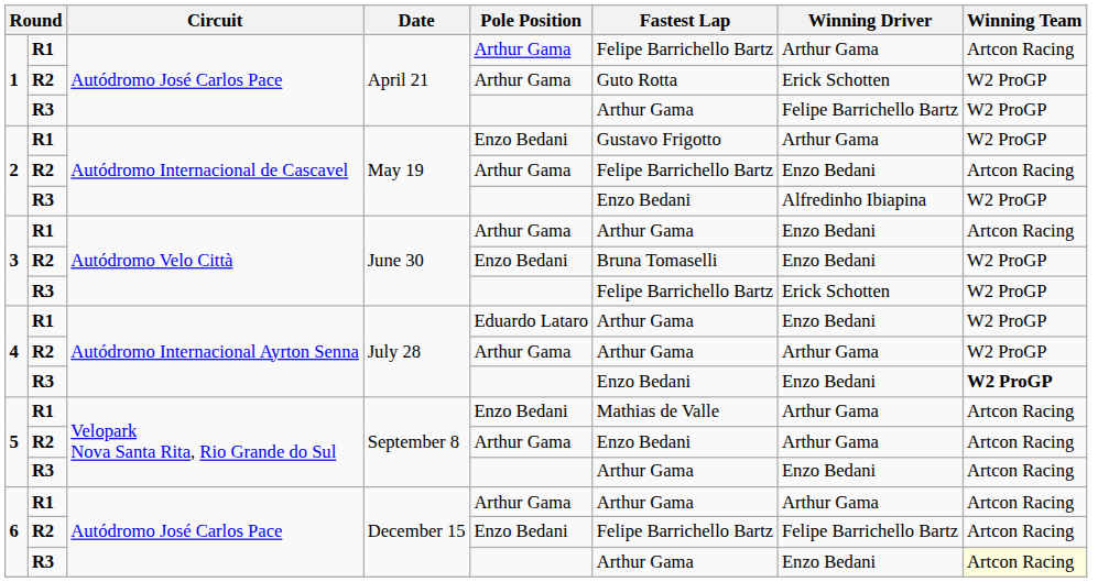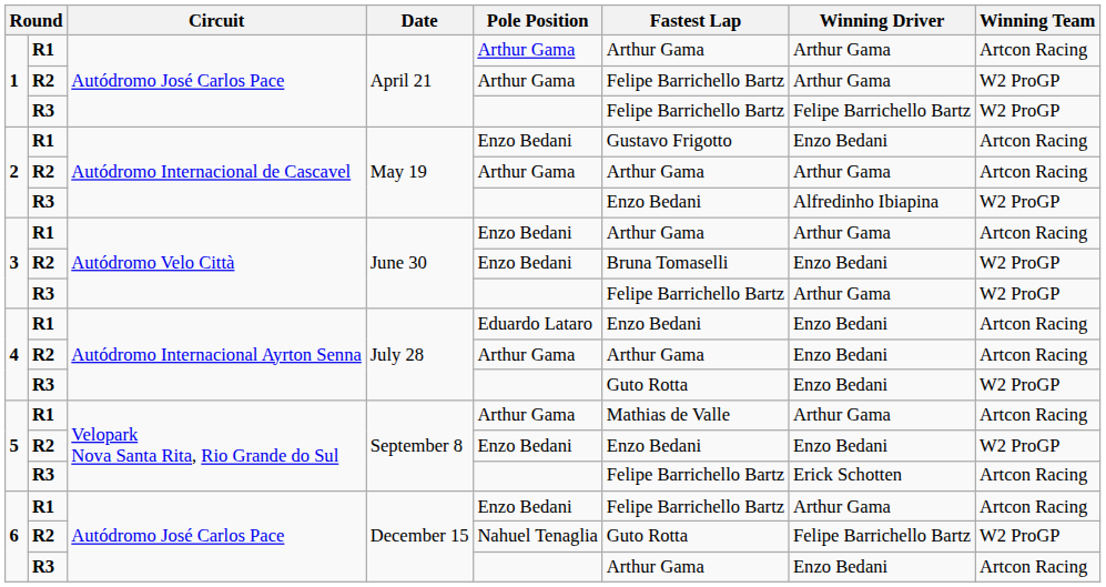1 / R1 | Fastest Lap: Felipe Barrichello Bartz -> Arthur Gama
1 / R2 | Fastest Lap: Guto Rotta -> Felipe Barrichello Bartz
1 / R2 | Winning Driver: Erick Schotten -> Arthur Gama
1 / R3 | Fastest Lap: Arthur Gama -> Felipe Barrichello Bartz
2 / R1 | Winning Driver: Arthur Gama -> Enzo Bedani
2 / R1 | Winning Team: W2 ProGP -> Artcon Racing
2 / R2 | Fastest Lap: Felipe Barrichello Bartz -> Arthur Gama
2 / R2 | Winning Driver: Enzo Bedani -> Arthur Gama
3 / R1 | Pole Position: Arthur Gama -> Enzo Bedani
3 / R1 | Winning Driver: Enzo Bedani -> Arthur Gama
3 / R3 | Winning Driver: Erick Schotten -> Arthur Gama
4 / R1 | Fastest Lap: Arthur Gama -> Enzo Bedani
4 / R1 | Winning Team: W2 ProGP -> Artcon Racing
4 / R2 | Winning Driver: Arthur Gama -> Enzo Bedani
4 / R2 | Winning Team: W2 ProGP -> Artcon Racing
4 / R3 | Fastest Lap: Enzo Bedani -> Guto Rotta
4 / R3 | Winning Team: bold -> normal
5 / R1 | Pole Position: Enzo Bedani -> Arthur Gama
5 / R2 | Pole Position: Arthur Gama -> Enzo Bedani
5 / R2 | Winning Driver: Arthur Gama -> Enzo Bedani
5 / R2 | Winning Team: Artcon Racing -> W2 ProGP
5 / R3 | Fastest Lap: Arthur Gama -> Felipe Barrichello Bartz
5 / R3 | Winning Driver: Enzo Bedani -> Erick Schotten
6 / R1 | Pole Position: Arthur Gama -> Enzo Bedani
6 / R1 | Fastest Lap: Arthur Gama -> Felipe Barrichello Bartz
6 / R2 | Pole Position: Enzo Bedani -> Nahuel Tenaglia
6 / R2 | Fastest Lap: Felipe Barrichello Bartz -> Guto Rotta
6 / R2 | Winning Team: Artcon Racing -> W2 ProGP
6 / R3 | Winning Team: lightyellow background -> no background
